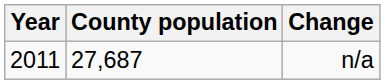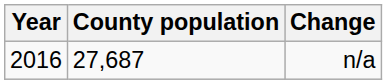n/a | Year: 2011 -> 2016
